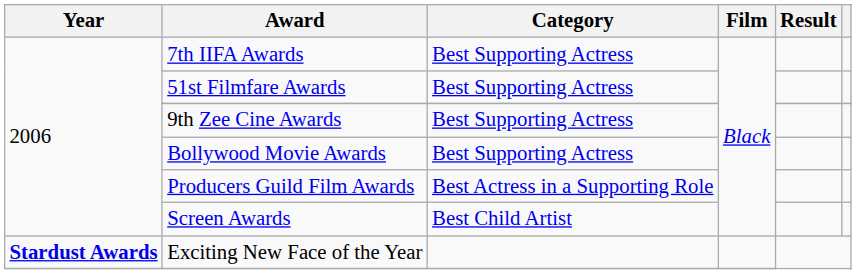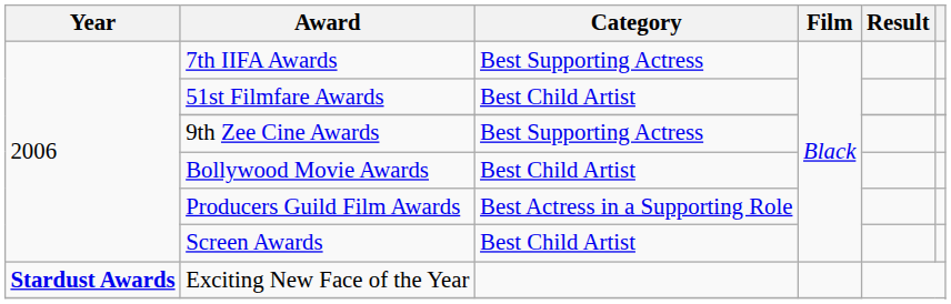51st Filmfare Awards | Category: Best Supporting Actress -> Best Child Artist
Bollywood Movie Awards | Category: Best Supporting Actress -> Best Child Artist
